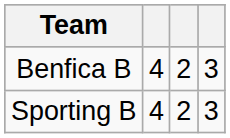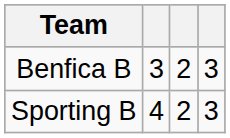Benfica B | column 2: 4 -> 3
